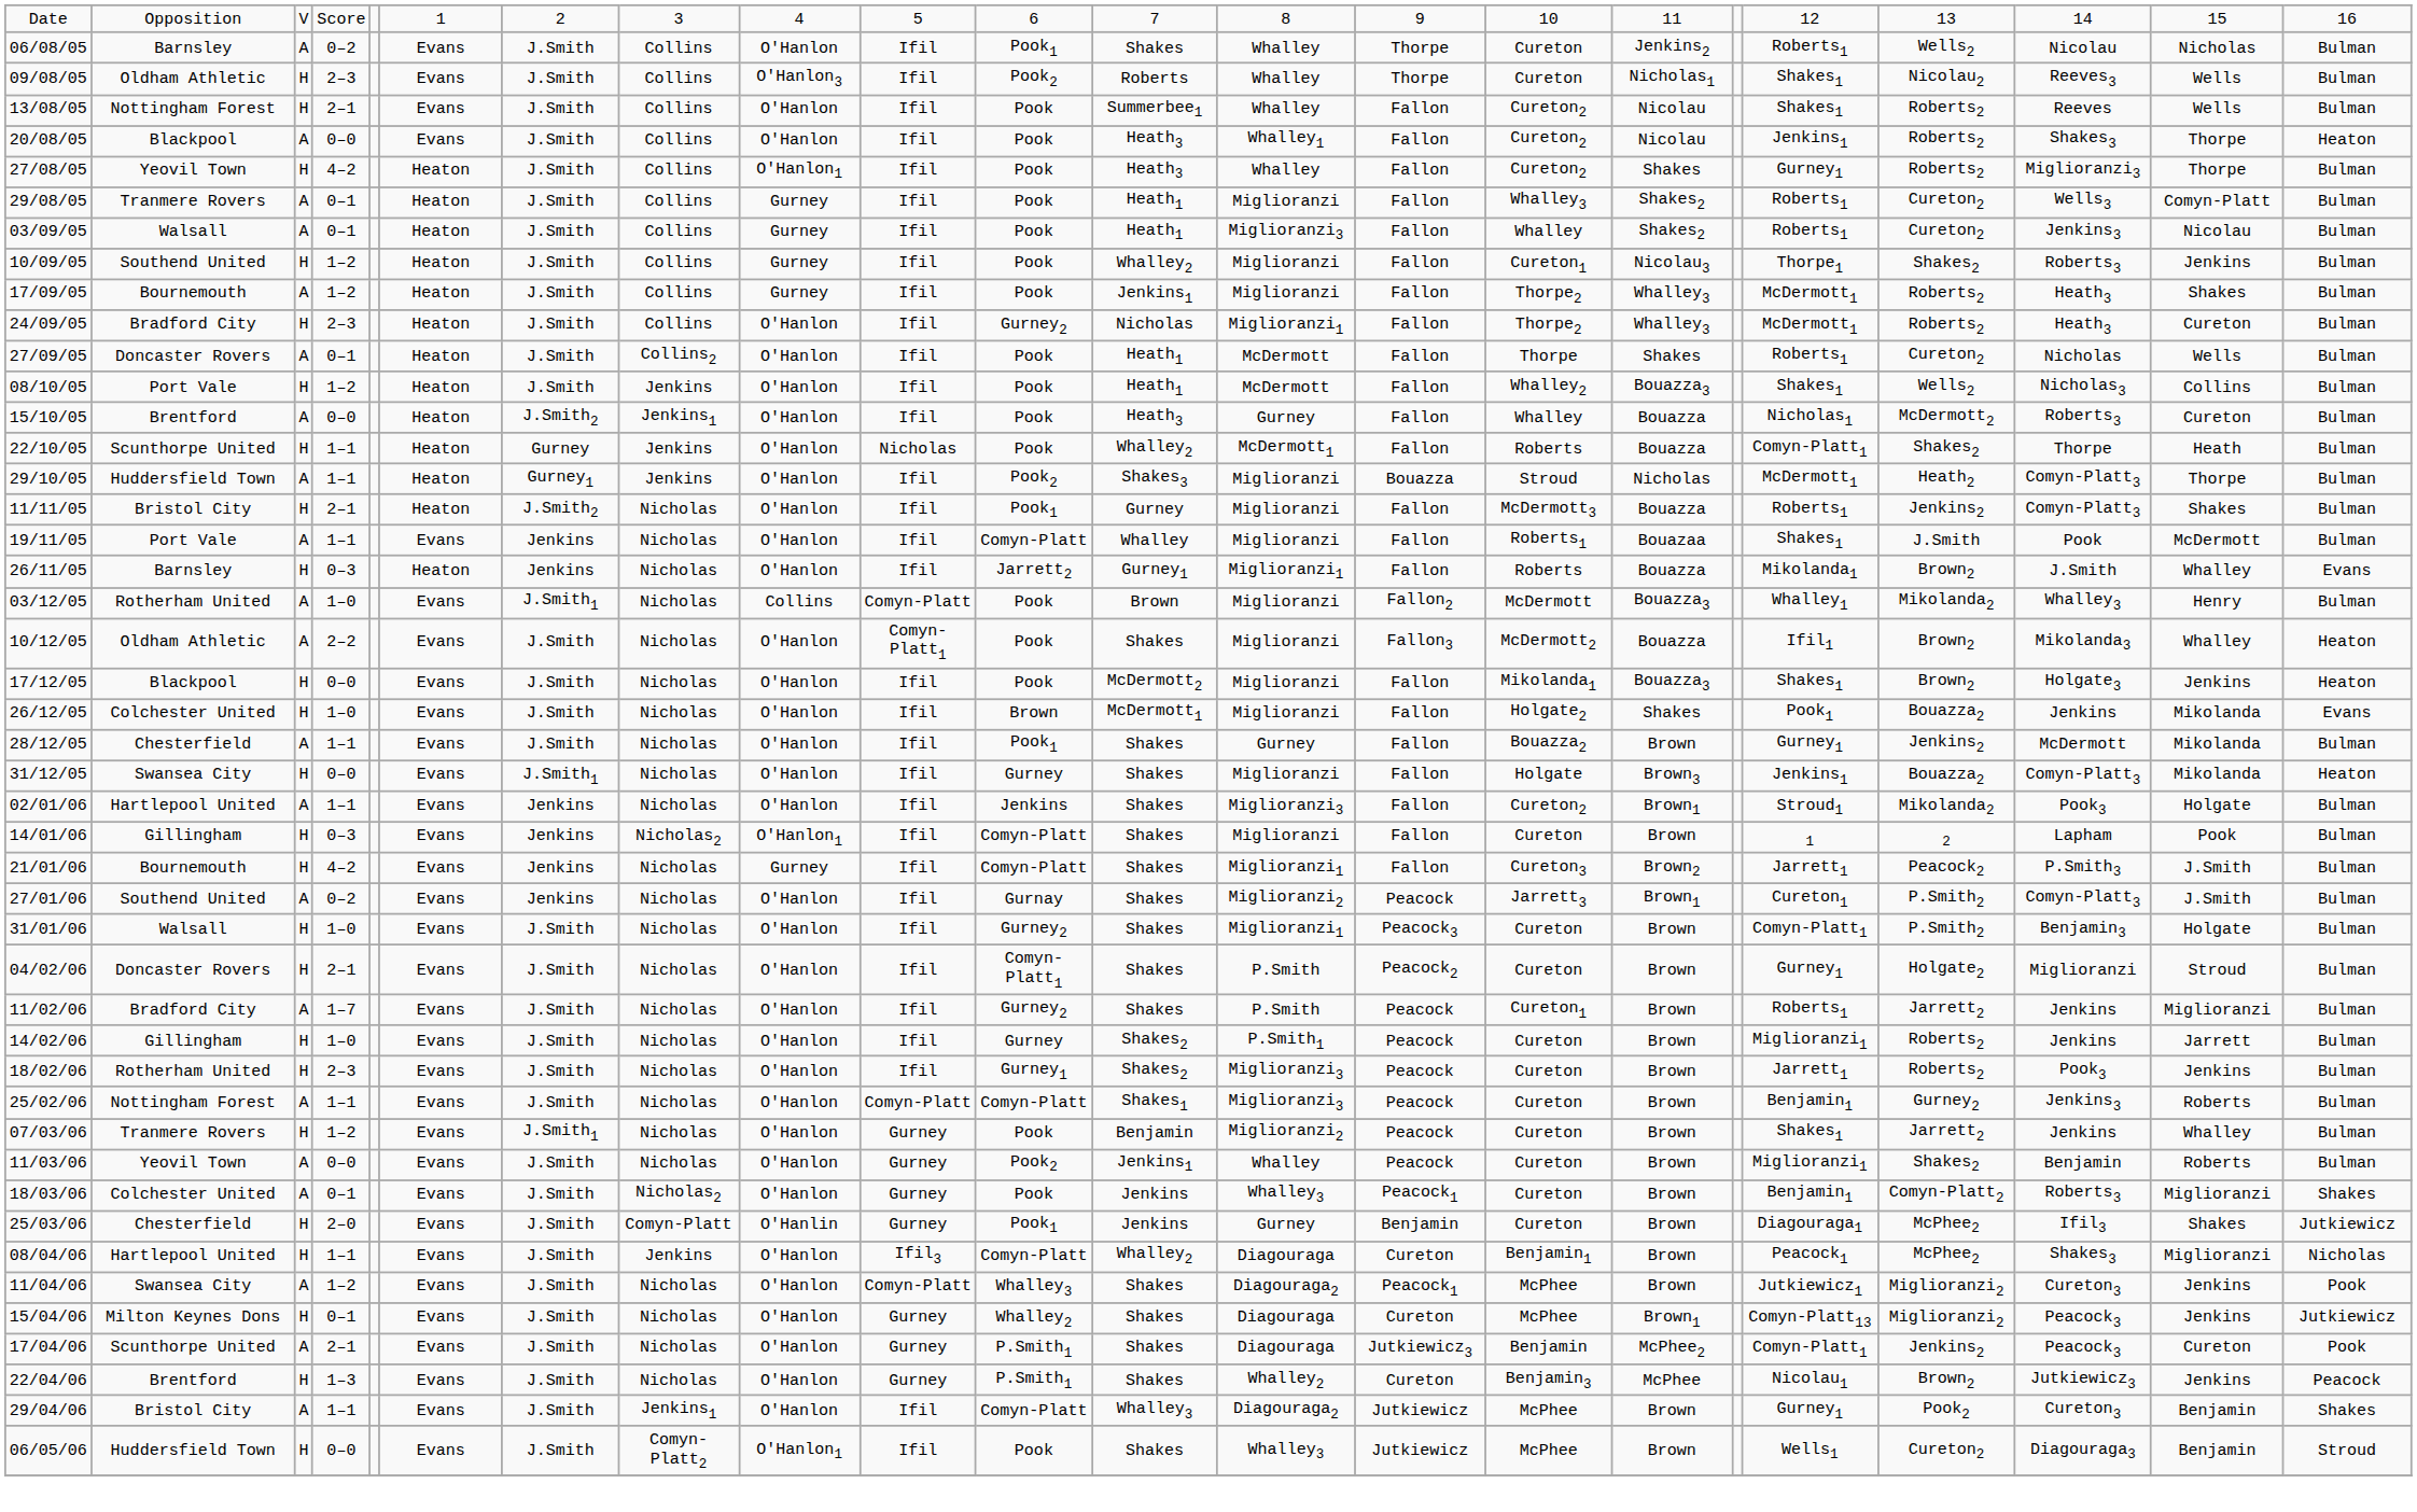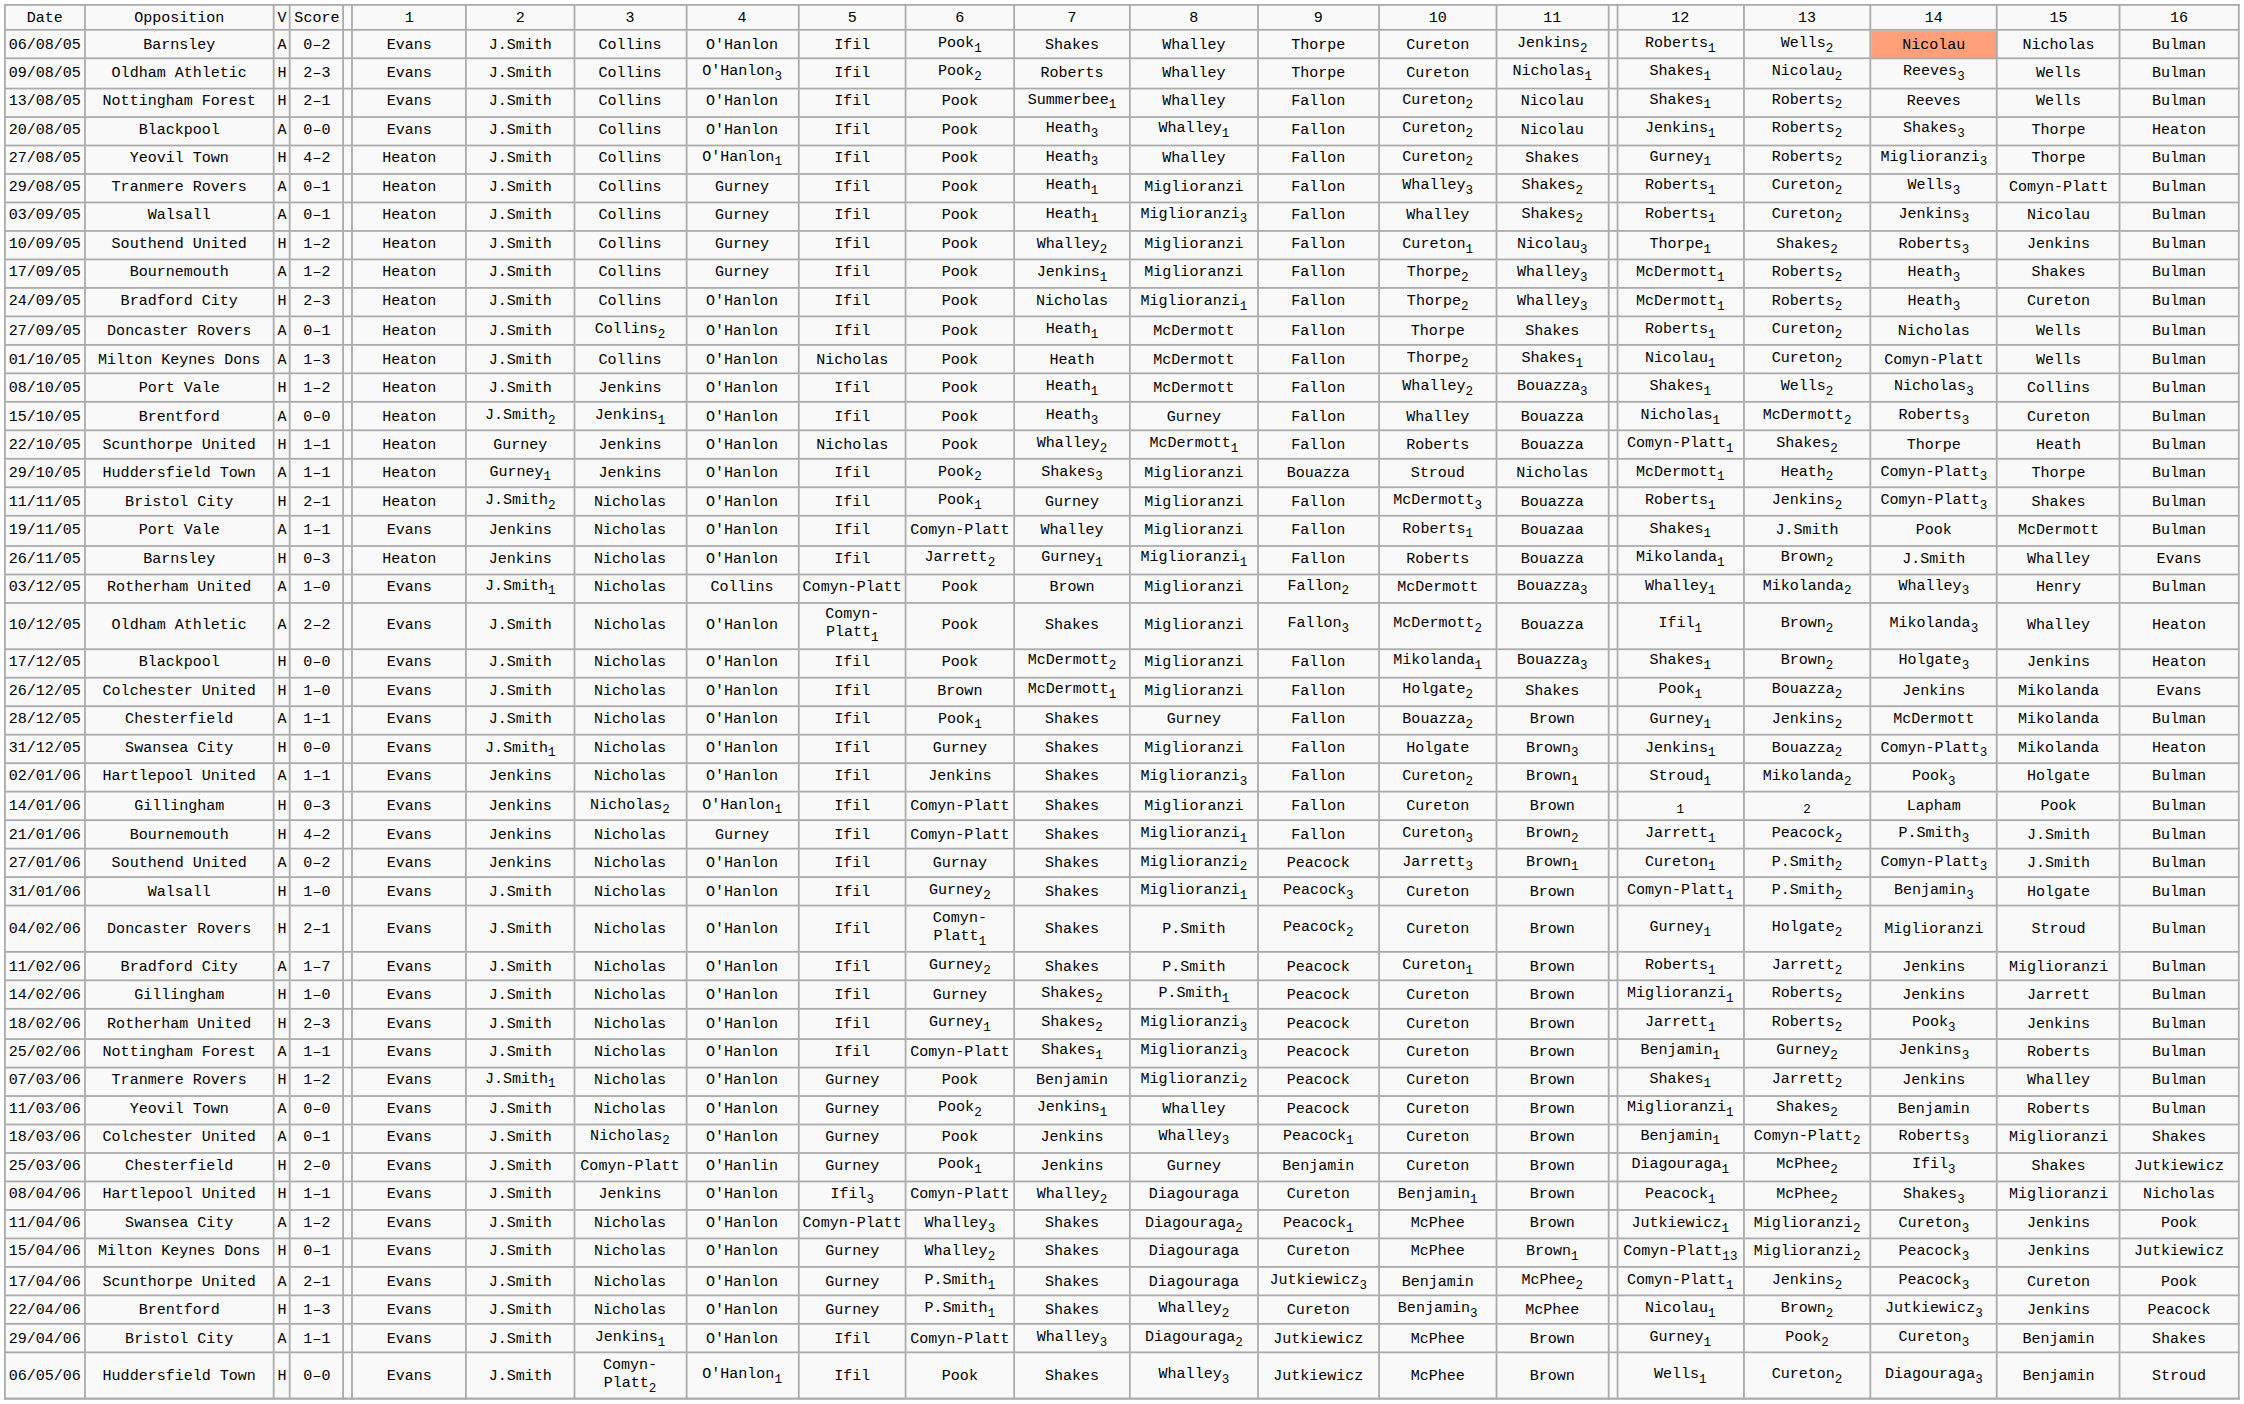06/08/05 | column 20: no background -> lightsalmon background
24/09/05 | column 11: Gurney2 -> Pook
+ row: 01/10/05 | Milton Keynes Dons | A | 1–3 | Heaton | J.Smith | Collins | O'Hanlon | Nicholas | Pook | Heath | McDermott | Fallon | Thorpe2 | Shakes1 | Nicolau1 | Cureton2 | Comyn-Platt | Wells | Bulman
25/02/06 | column 10: Comyn-Platt -> Ifil
